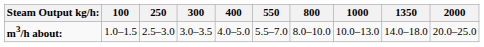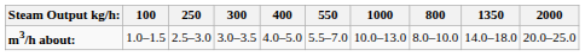columns swapped: 800 <-> 1000
